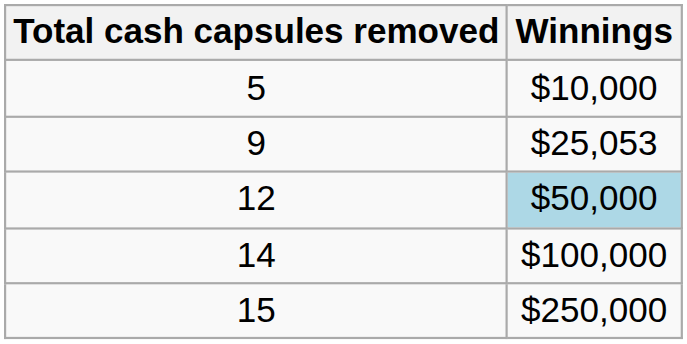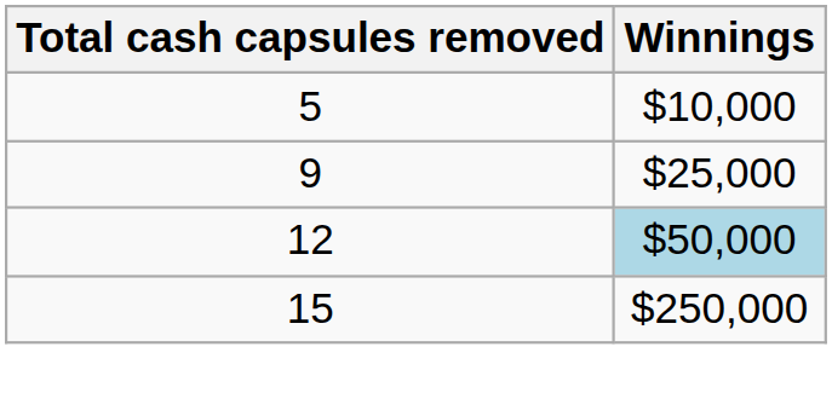9 | Winnings: $25,053 -> $25,000
- row: 14 | $100,000
